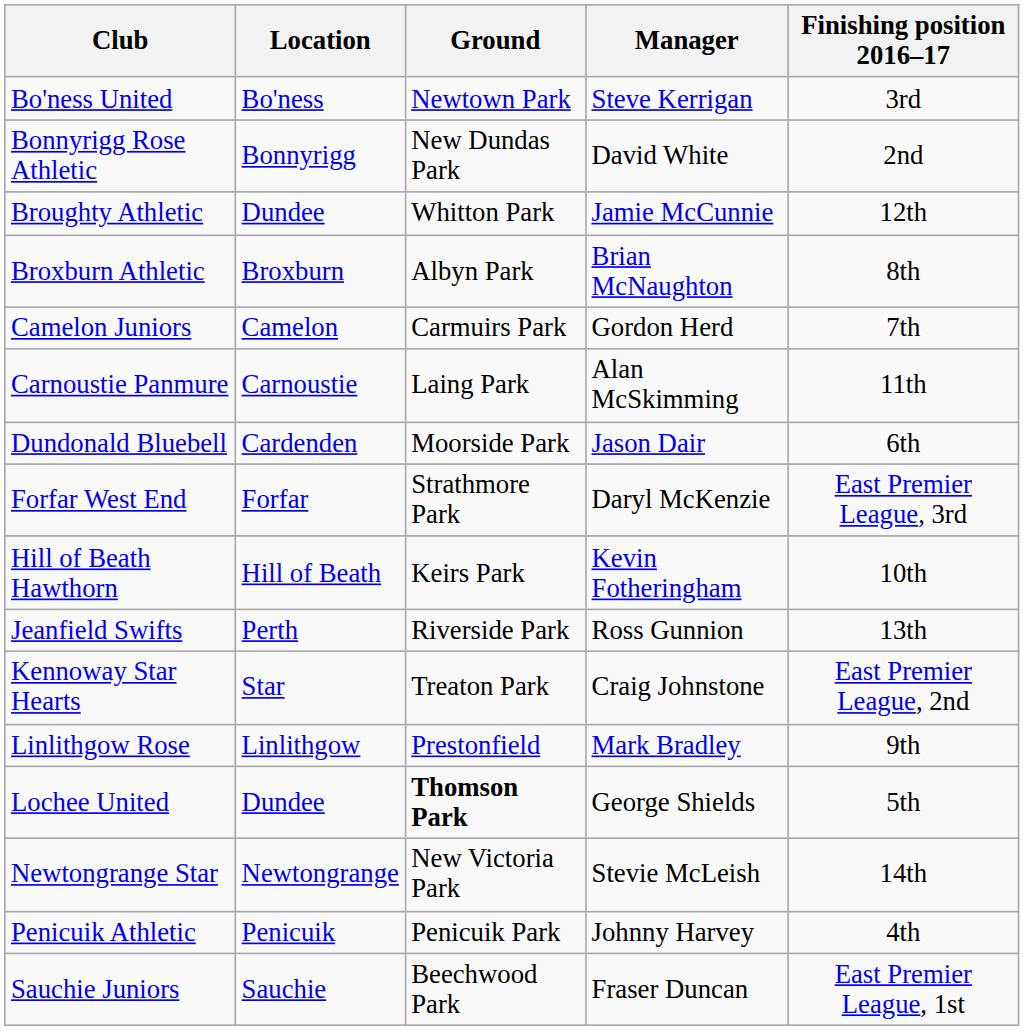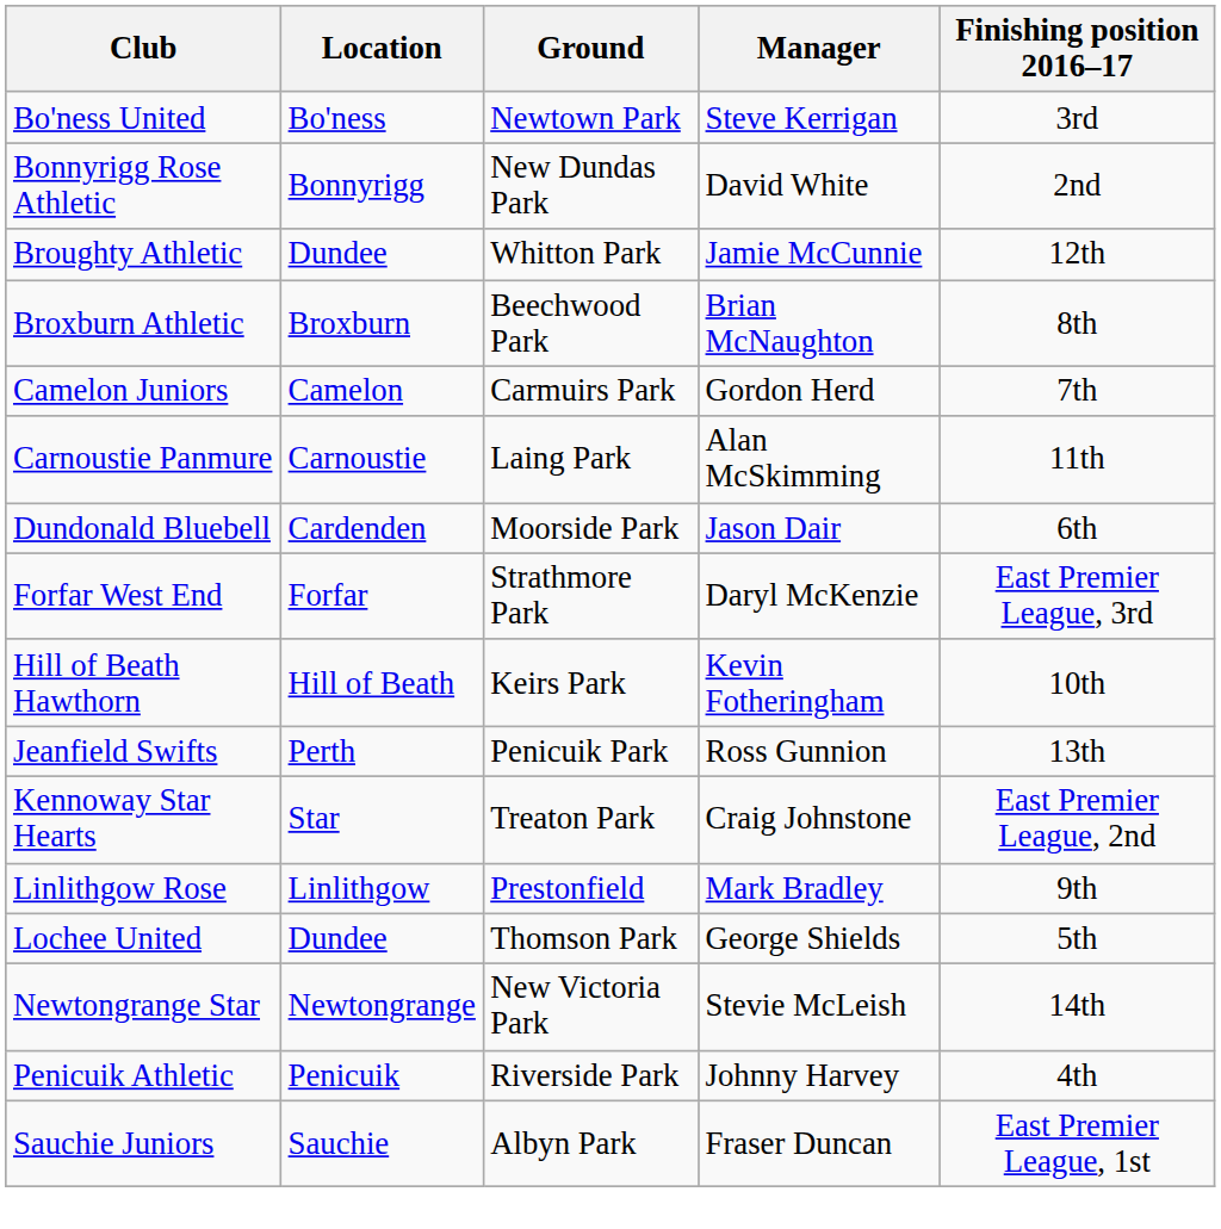Broxburn Athletic | Ground: Albyn Park -> Beechwood Park
Jeanfield Swifts | Ground: Riverside Park -> Penicuik Park
Lochee United | Ground: bold -> normal
Penicuik Athletic | Ground: Penicuik Park -> Riverside Park
Sauchie Juniors | Ground: Beechwood Park -> Albyn Park
